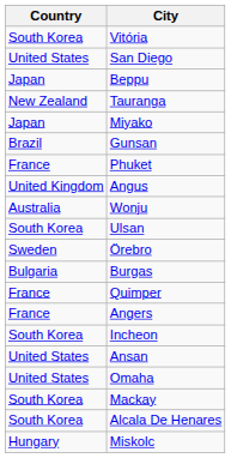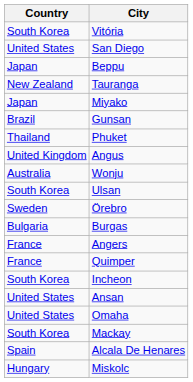Phuket | Country: France -> Thailand
rows swapped: Quimper <-> Angers
Alcala De Henares | Country: South Korea -> Spain
